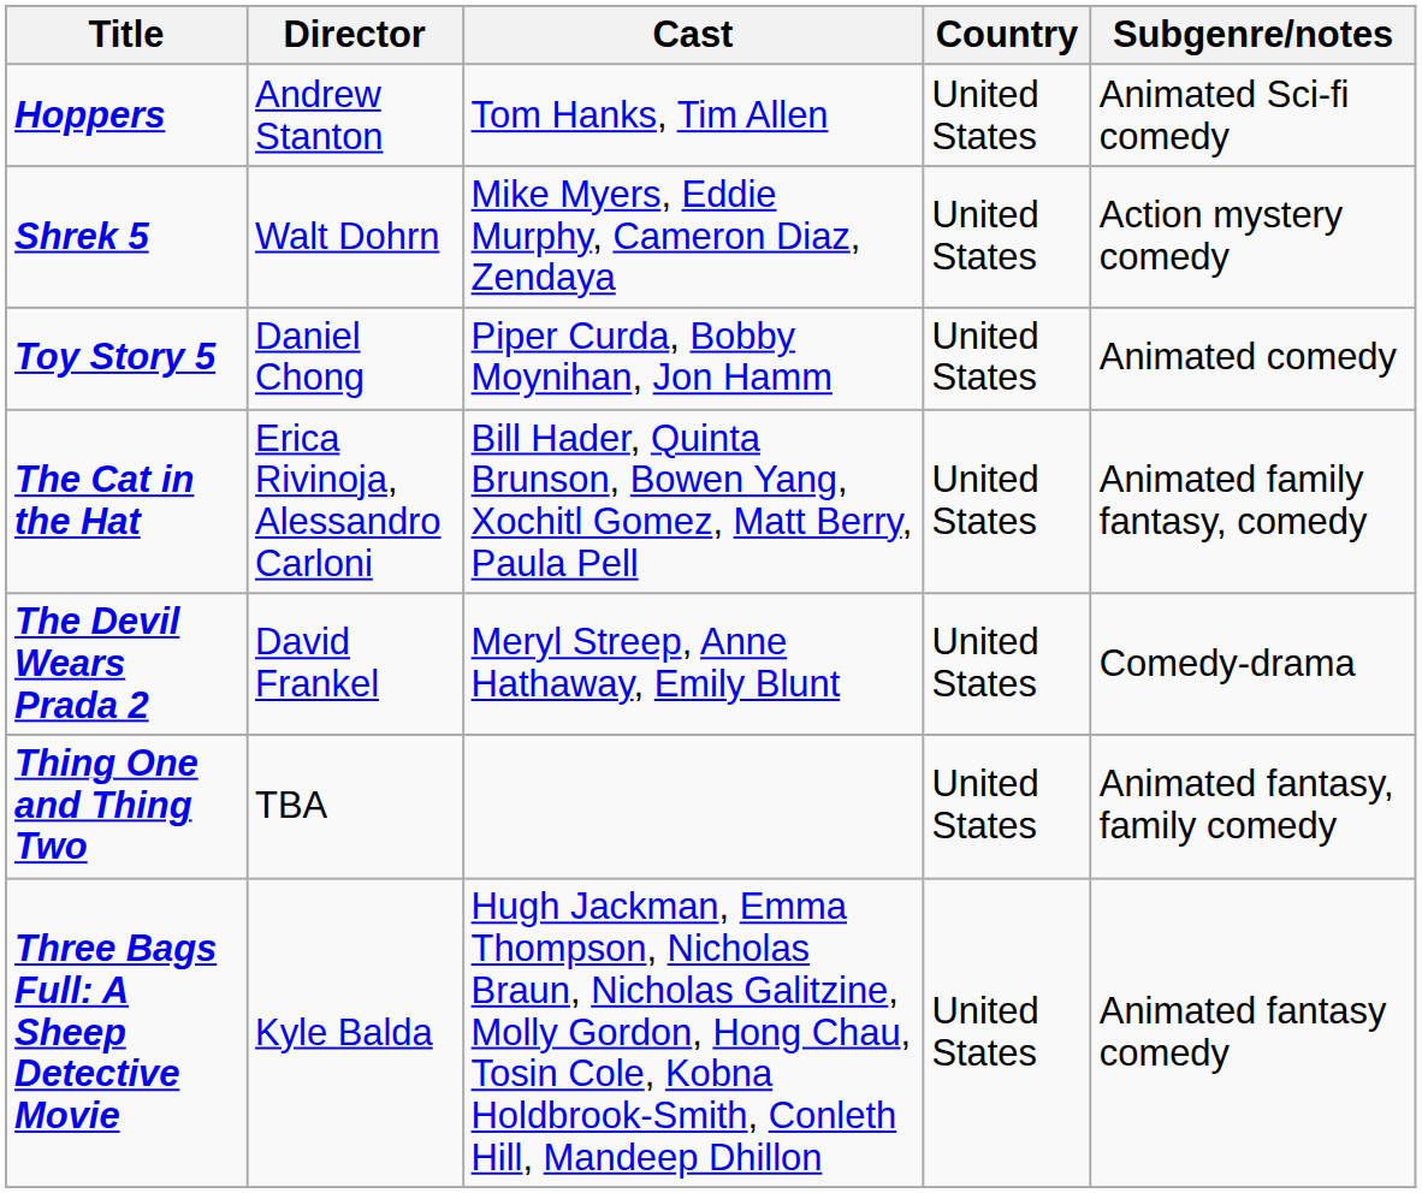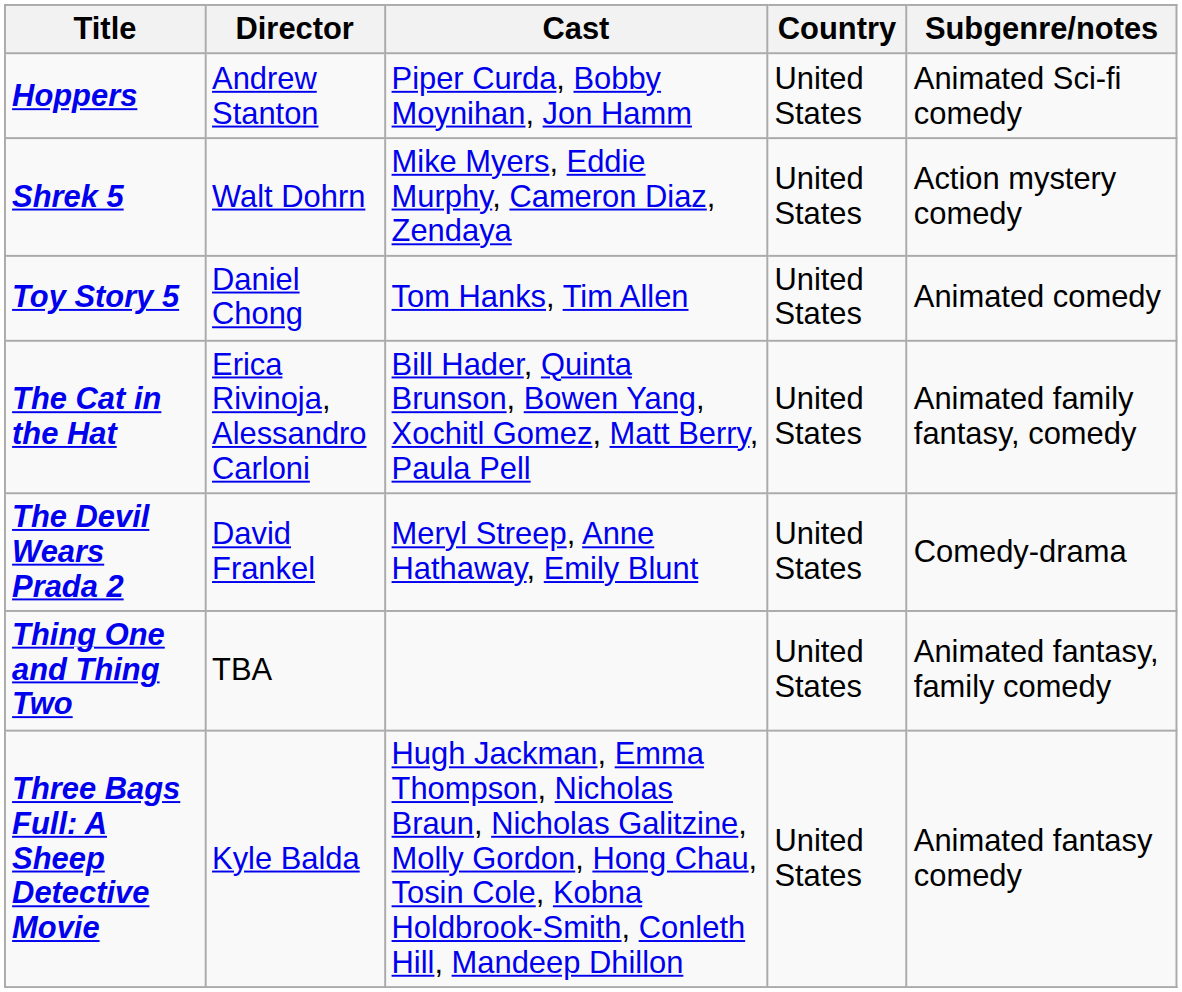Hoppers | Cast: Tom Hanks, Tim Allen -> Piper Curda, Bobby Moynihan, Jon Hamm
Toy Story 5 | Cast: Piper Curda, Bobby Moynihan, Jon Hamm -> Tom Hanks, Tim Allen
